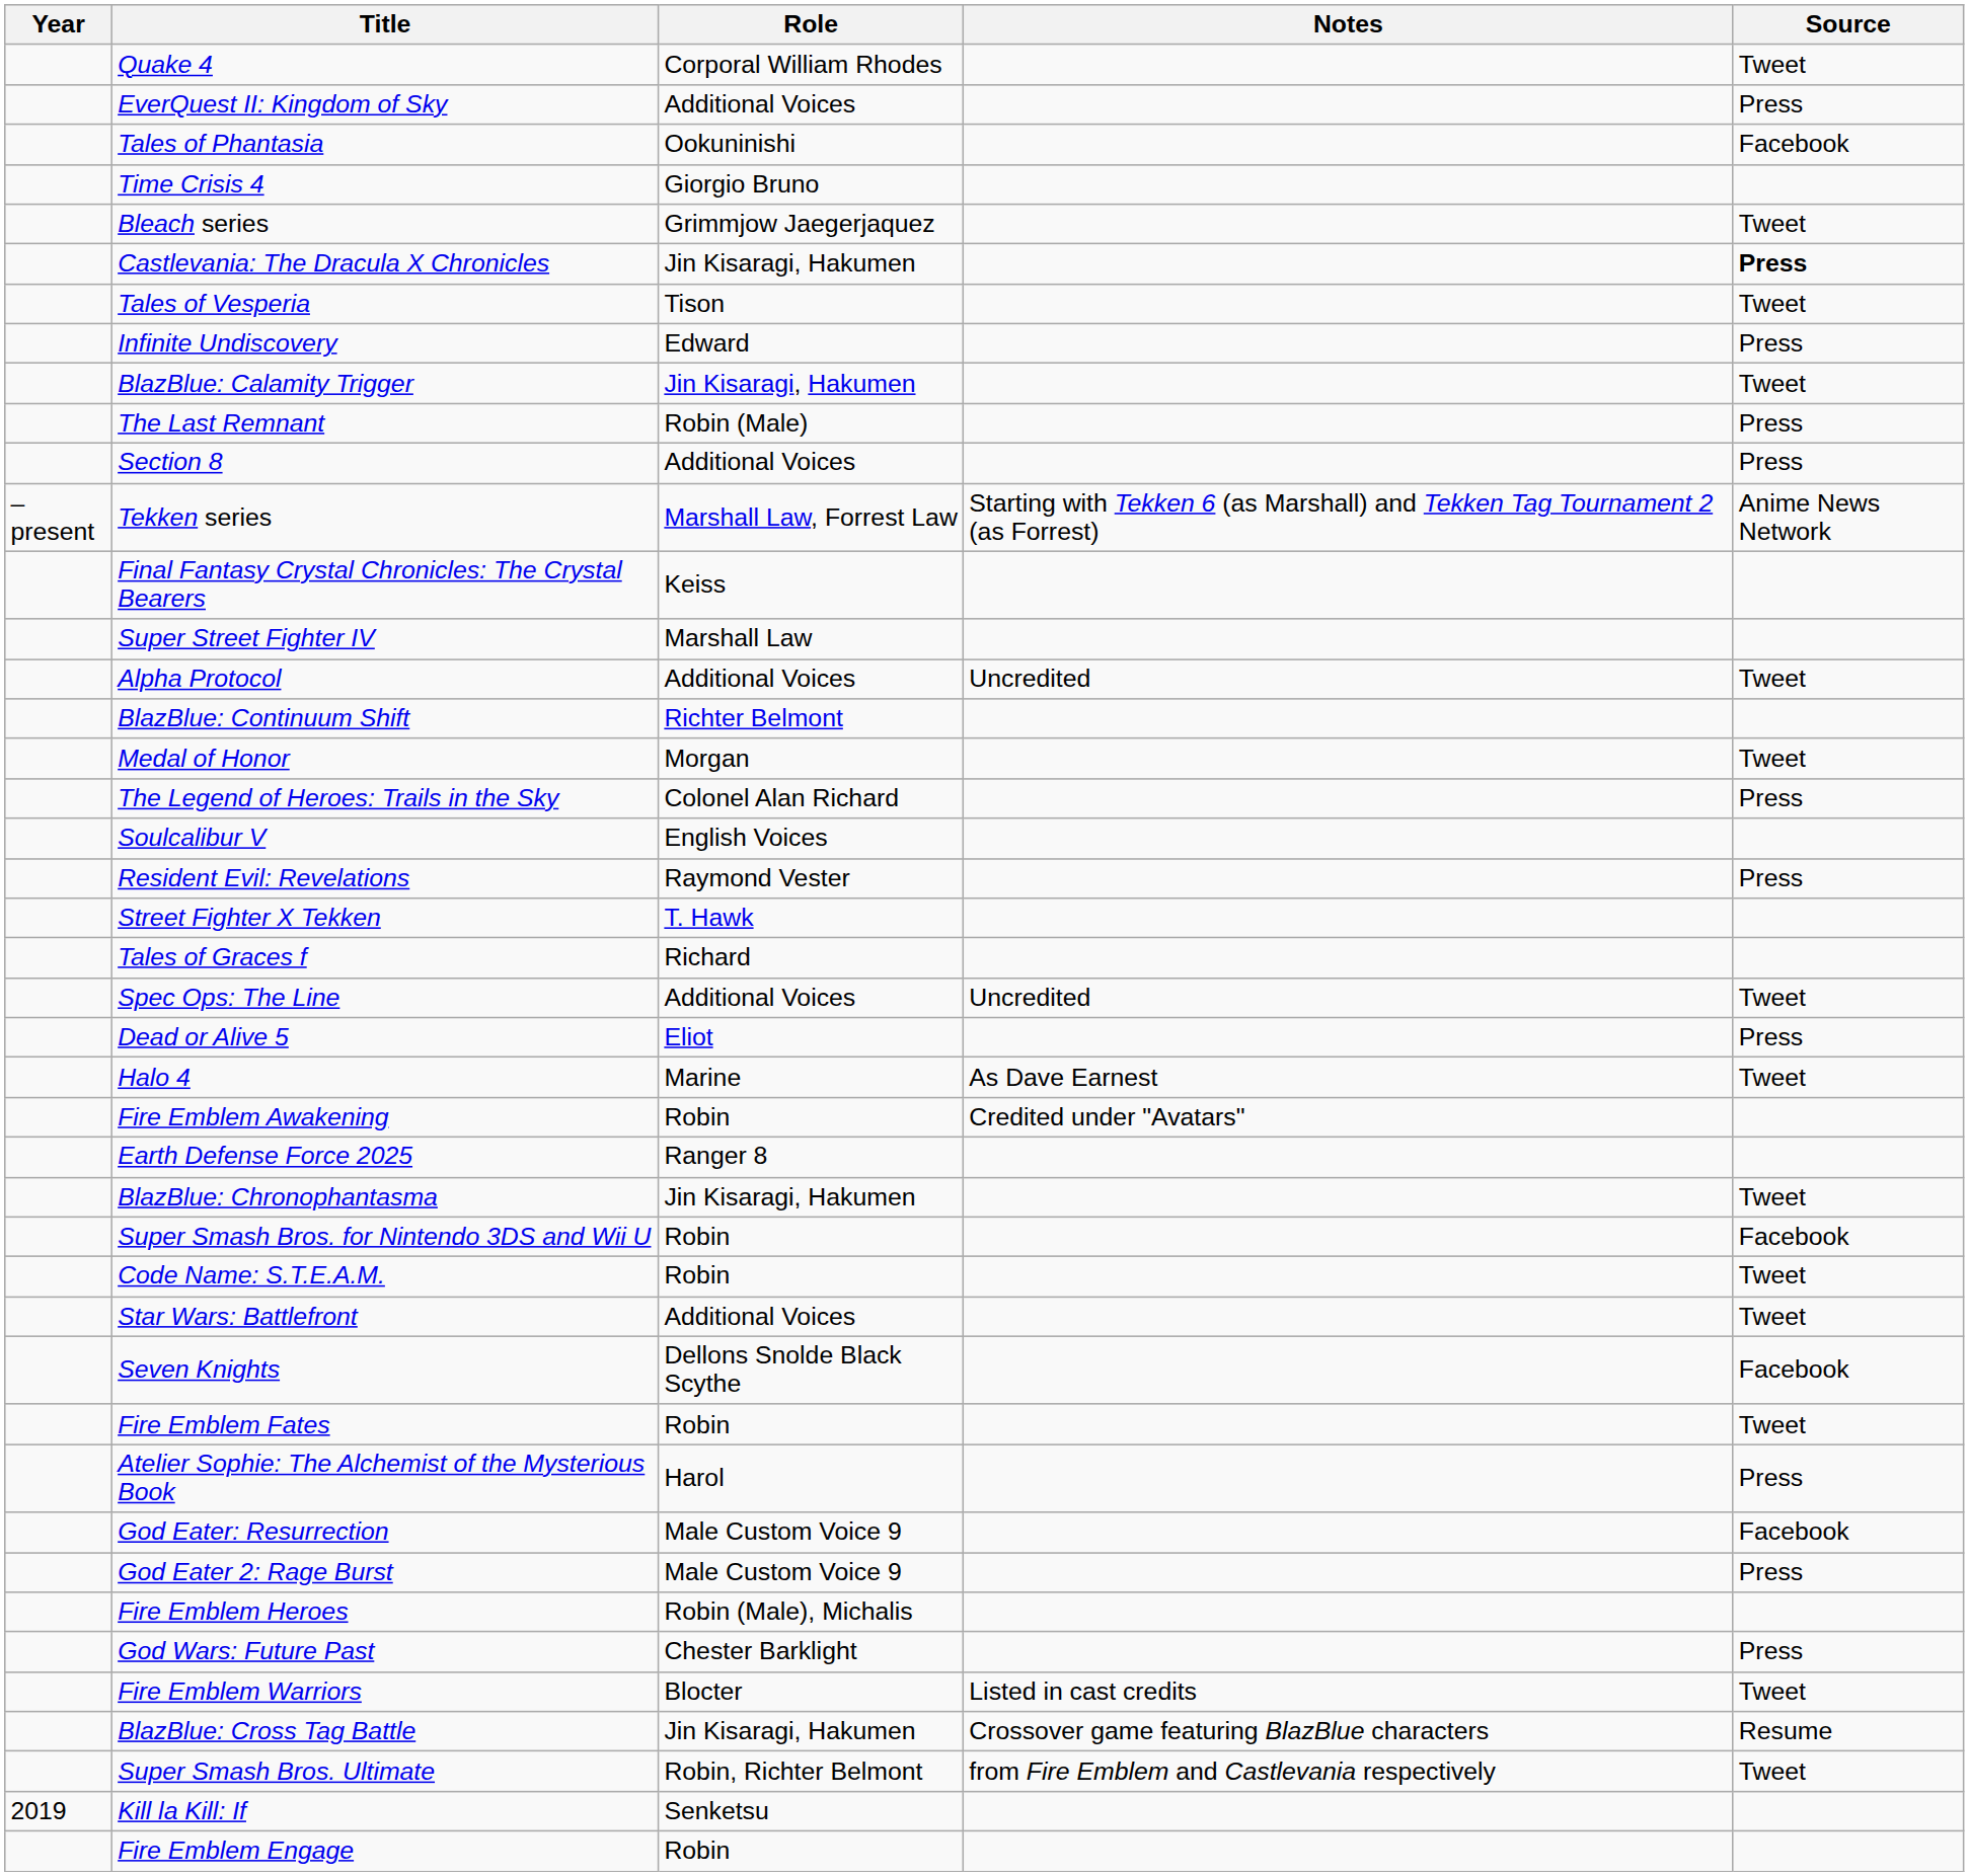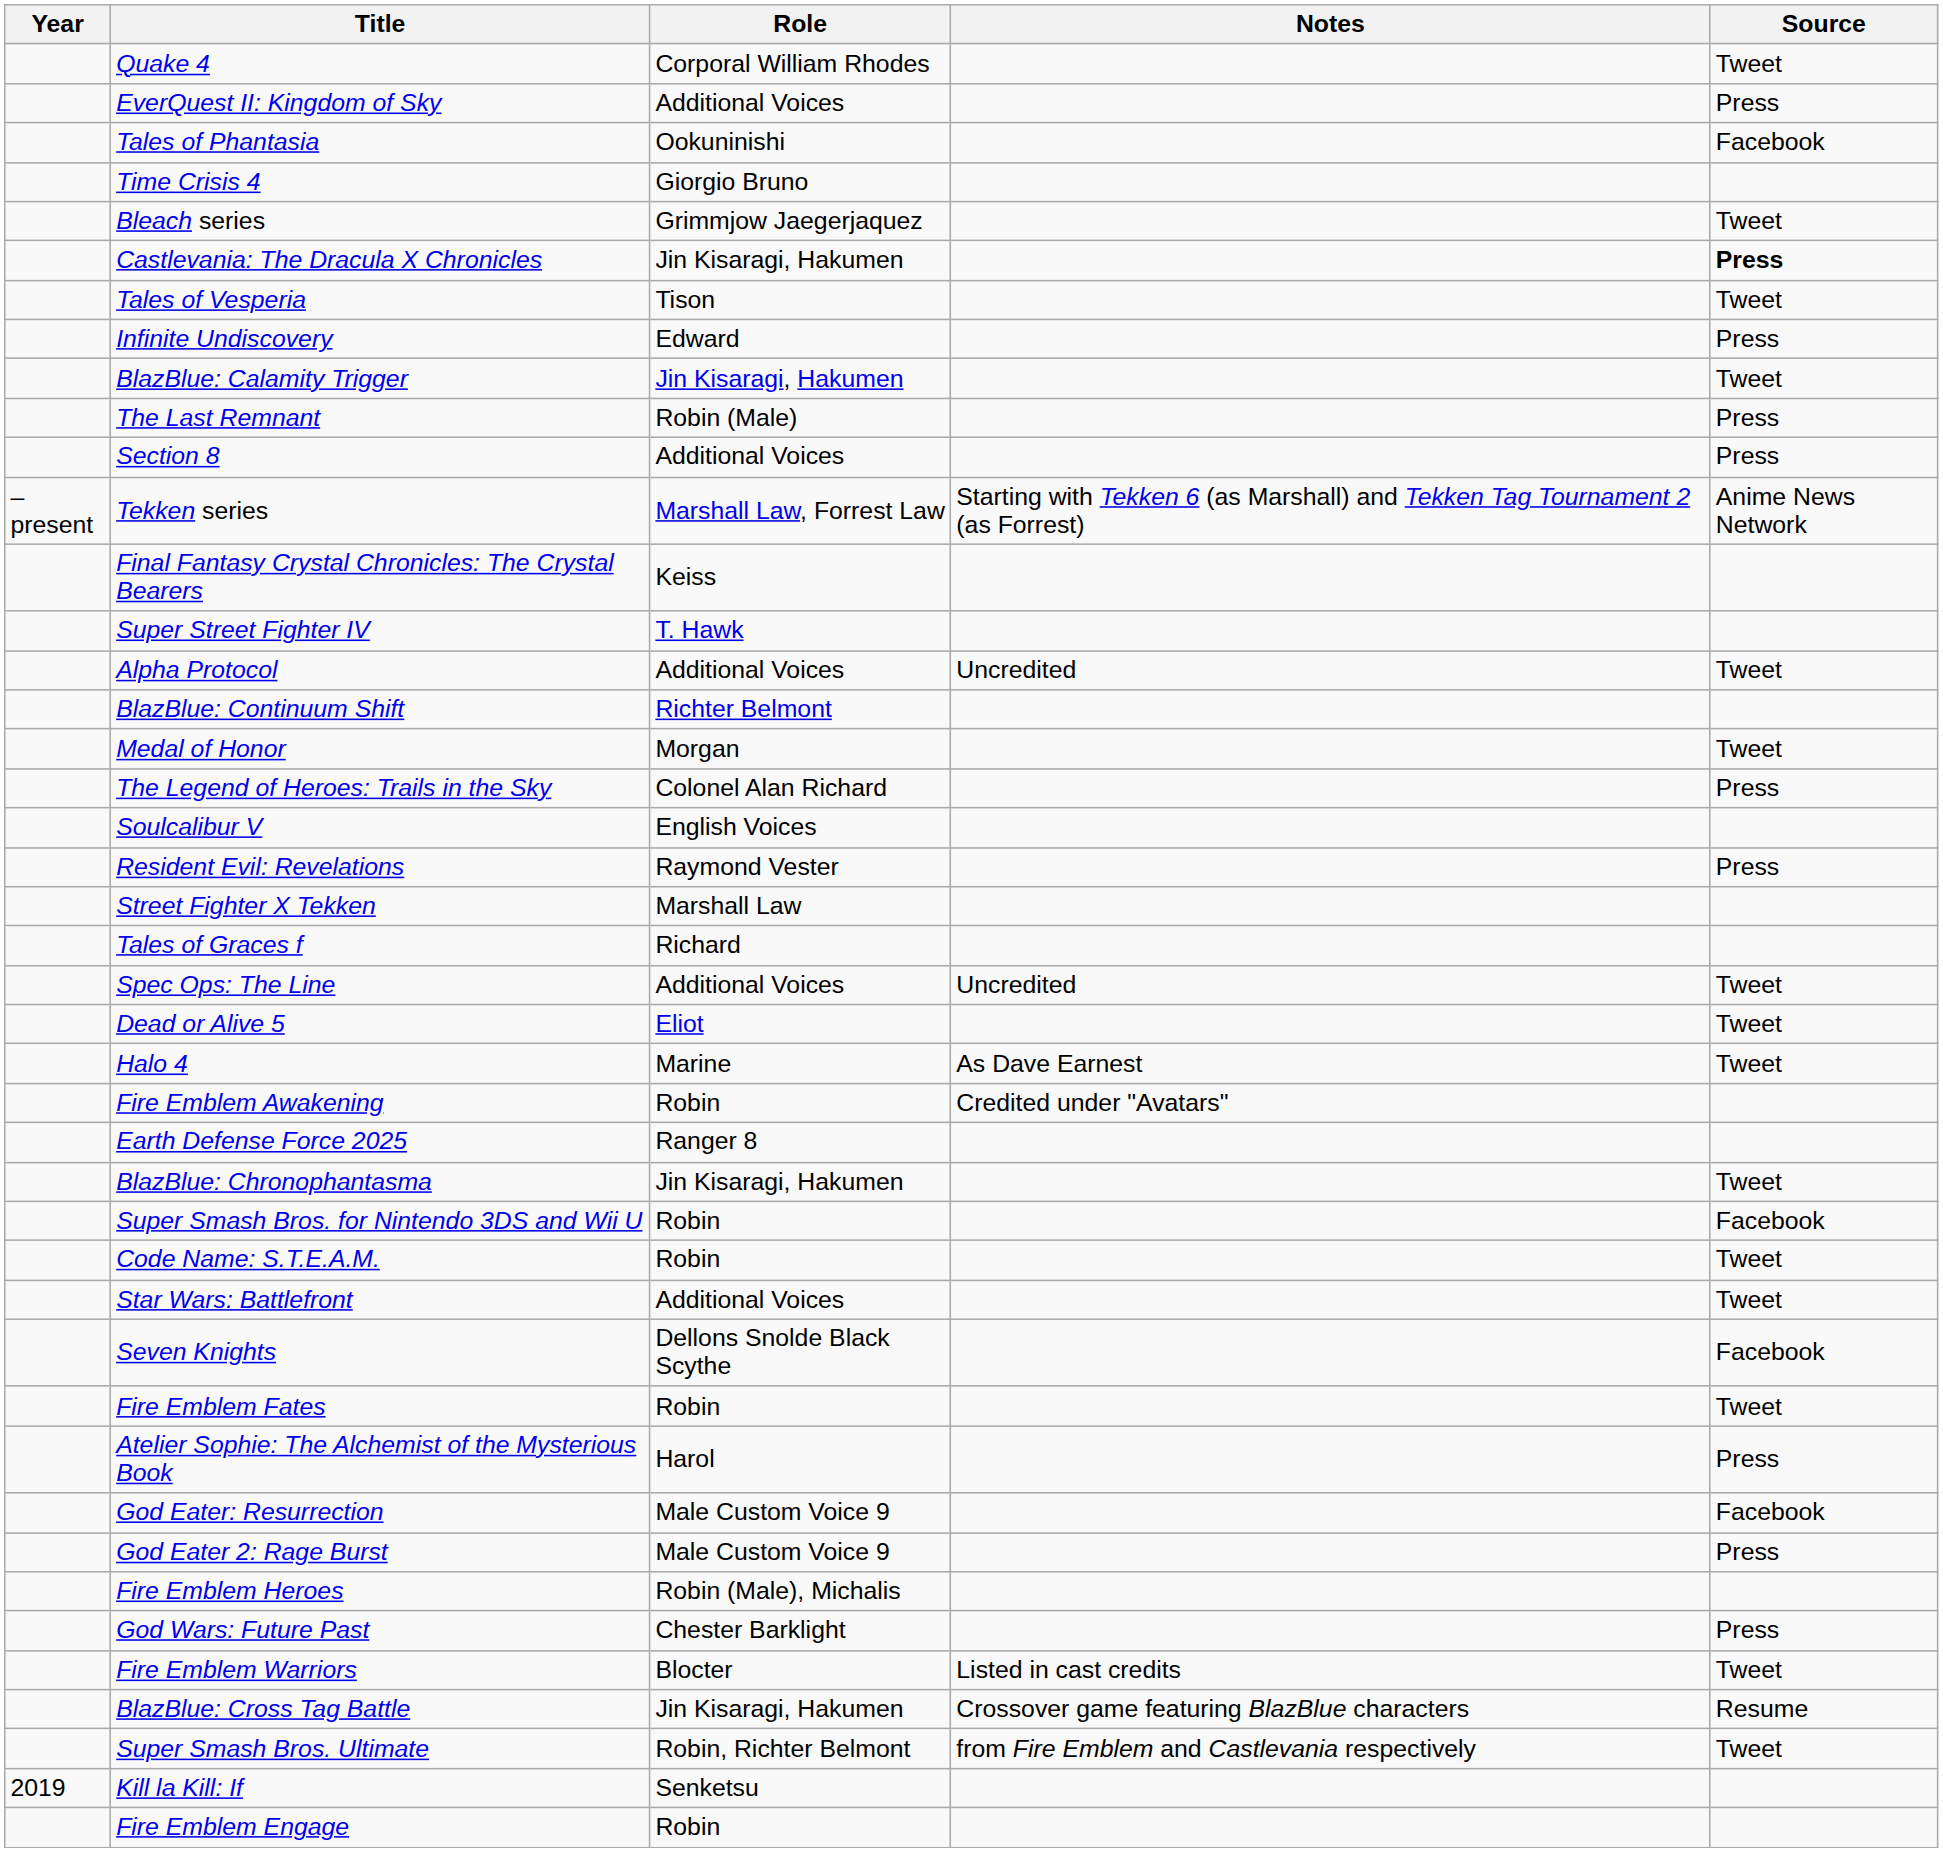Super Street Fighter IV | Role: Marshall Law -> T. Hawk
Street Fighter X Tekken | Role: T. Hawk -> Marshall Law
Dead or Alive 5 | Source: Press -> Tweet
